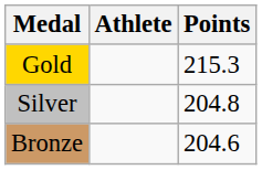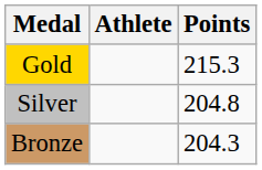Bronze | Points: 204.6 -> 204.3
